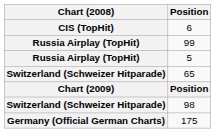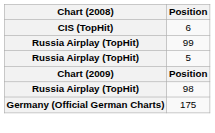- row: Switzerland (Schweizer Hitparade) | 65
98 | Chart (2008): Switzerland (Schweizer Hitparade) -> Russia Airplay (TopHit)
